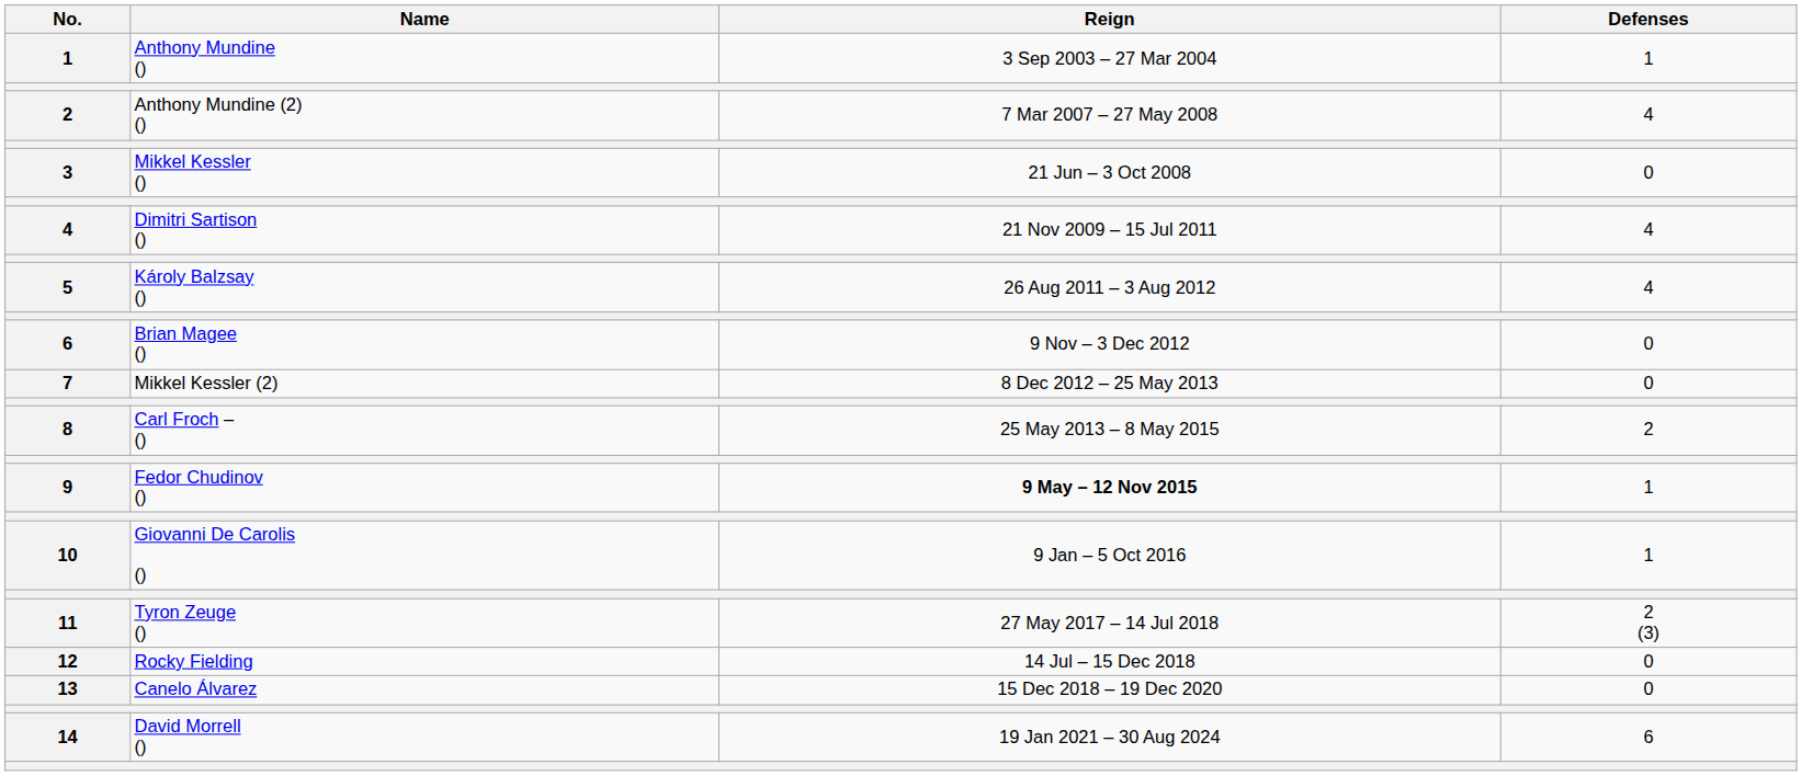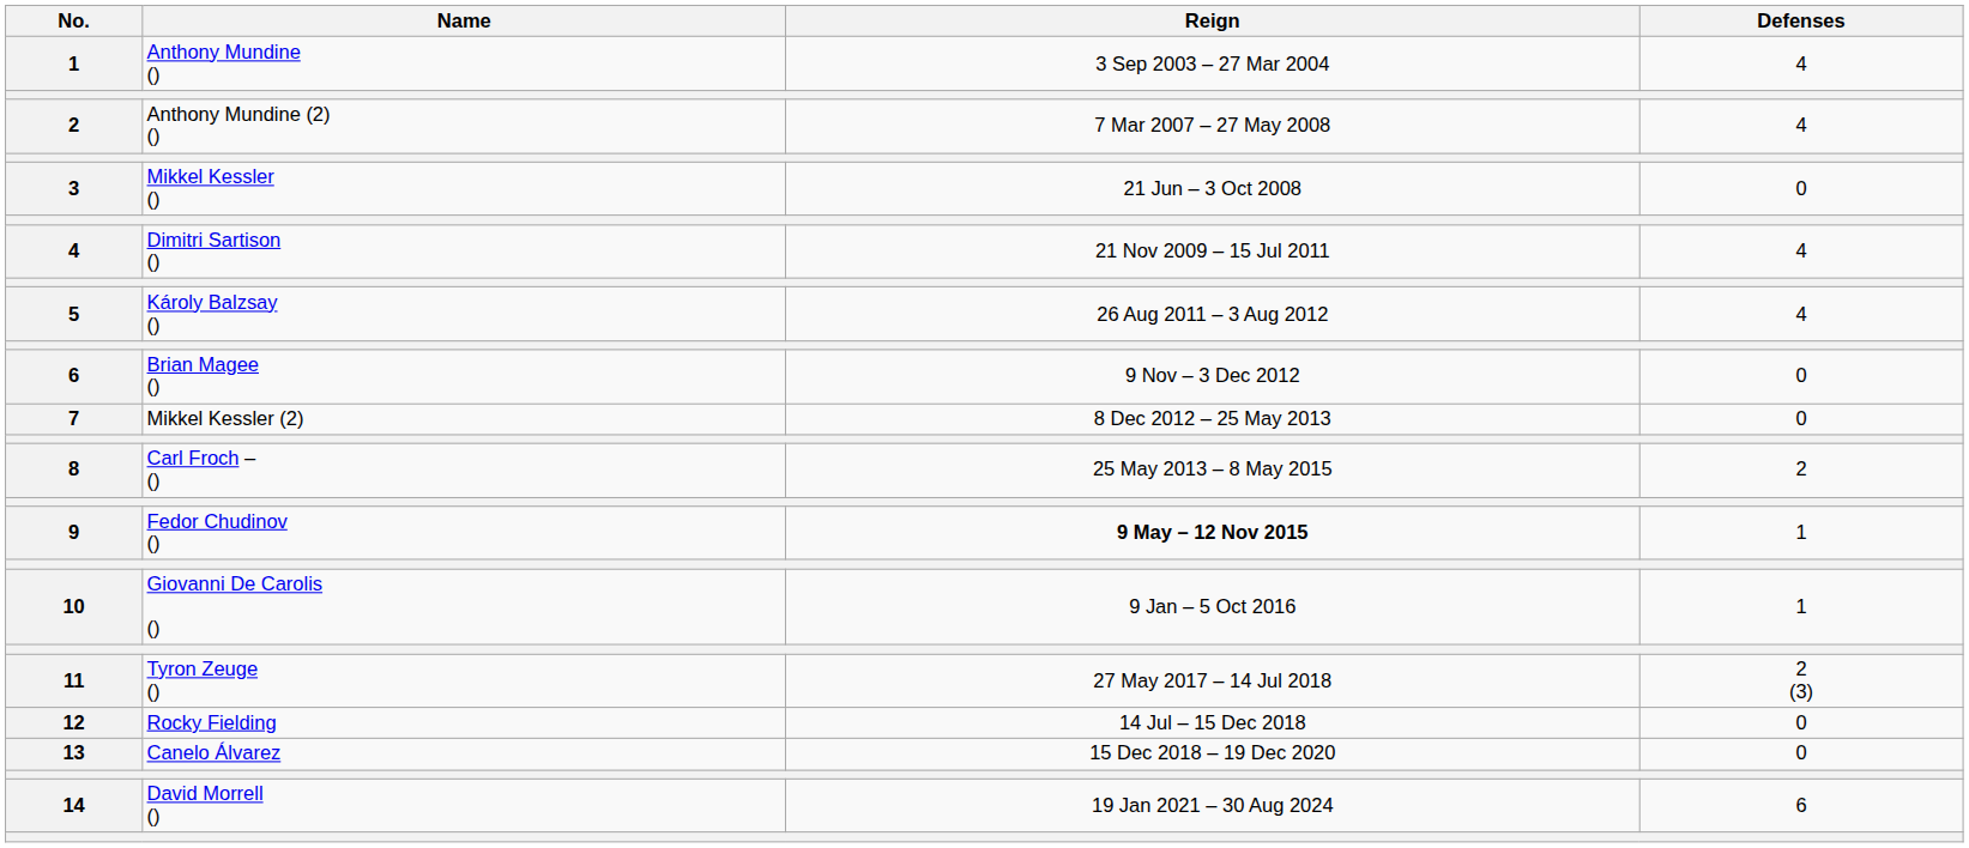Anthony Mundine () | Defenses: 1 -> 4
